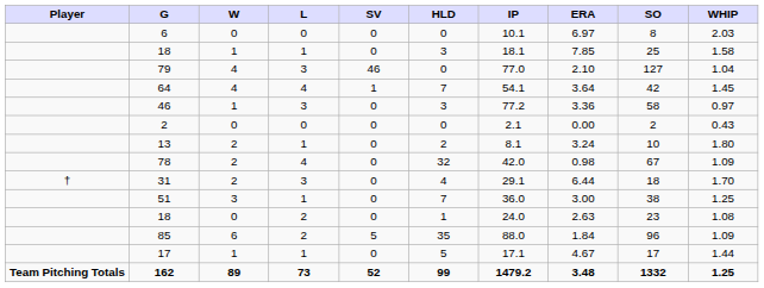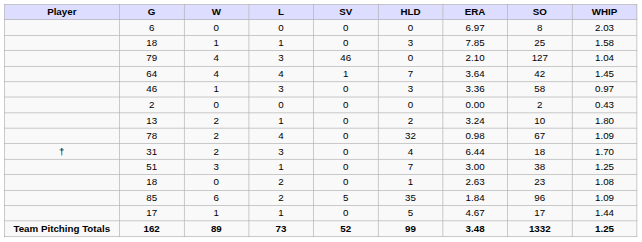- column: IP | 10.1 | 18.1 | 77.0 | 54.1 | 77.2 | 2.1 | 8.1 | 42.0 | 29.1 | 36.0 | 24.0 | 88.0 | 17.1 | 1479.2
